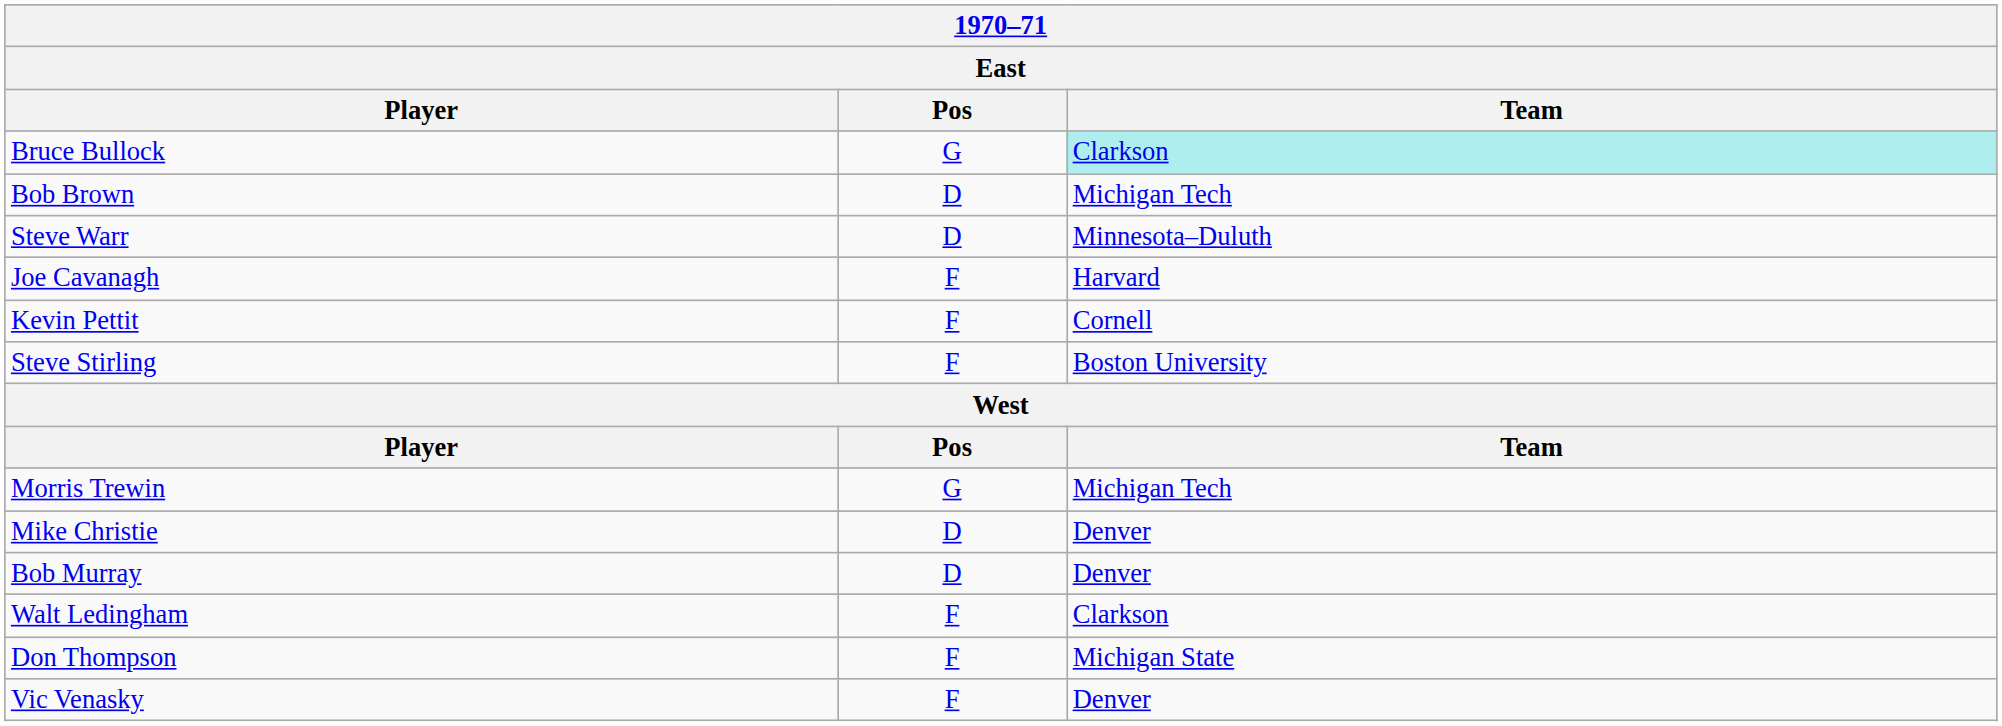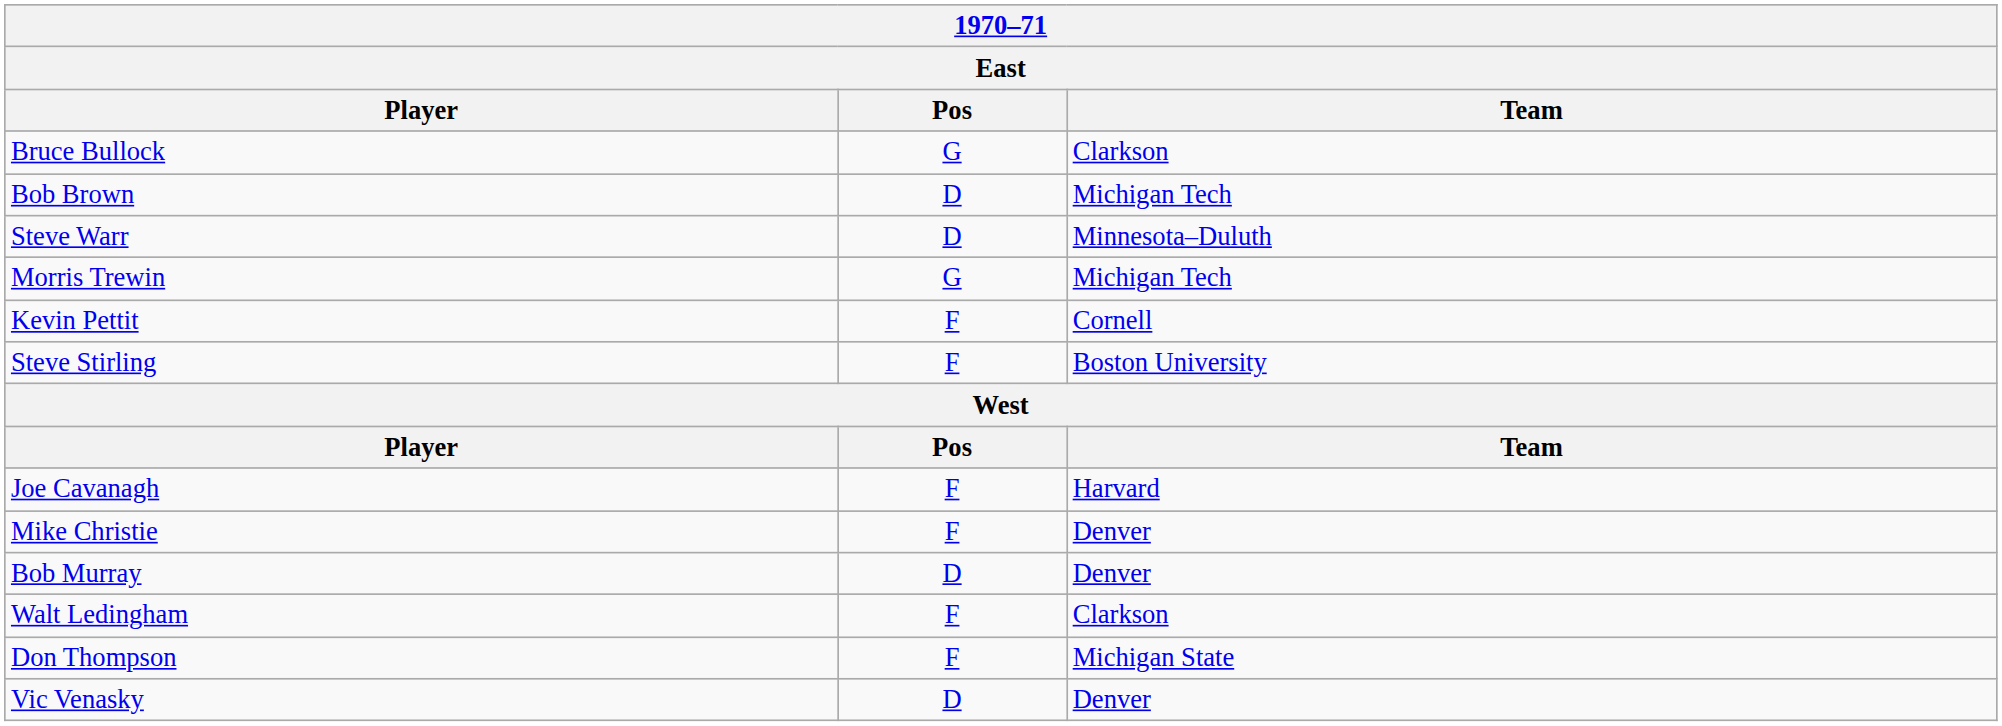Bruce Bullock | Team: paleturquoise background -> no background
rows swapped: Joe Cavanagh <-> Morris Trewin
Mike Christie | Pos: D -> F
Vic Venasky | Pos: F -> D
